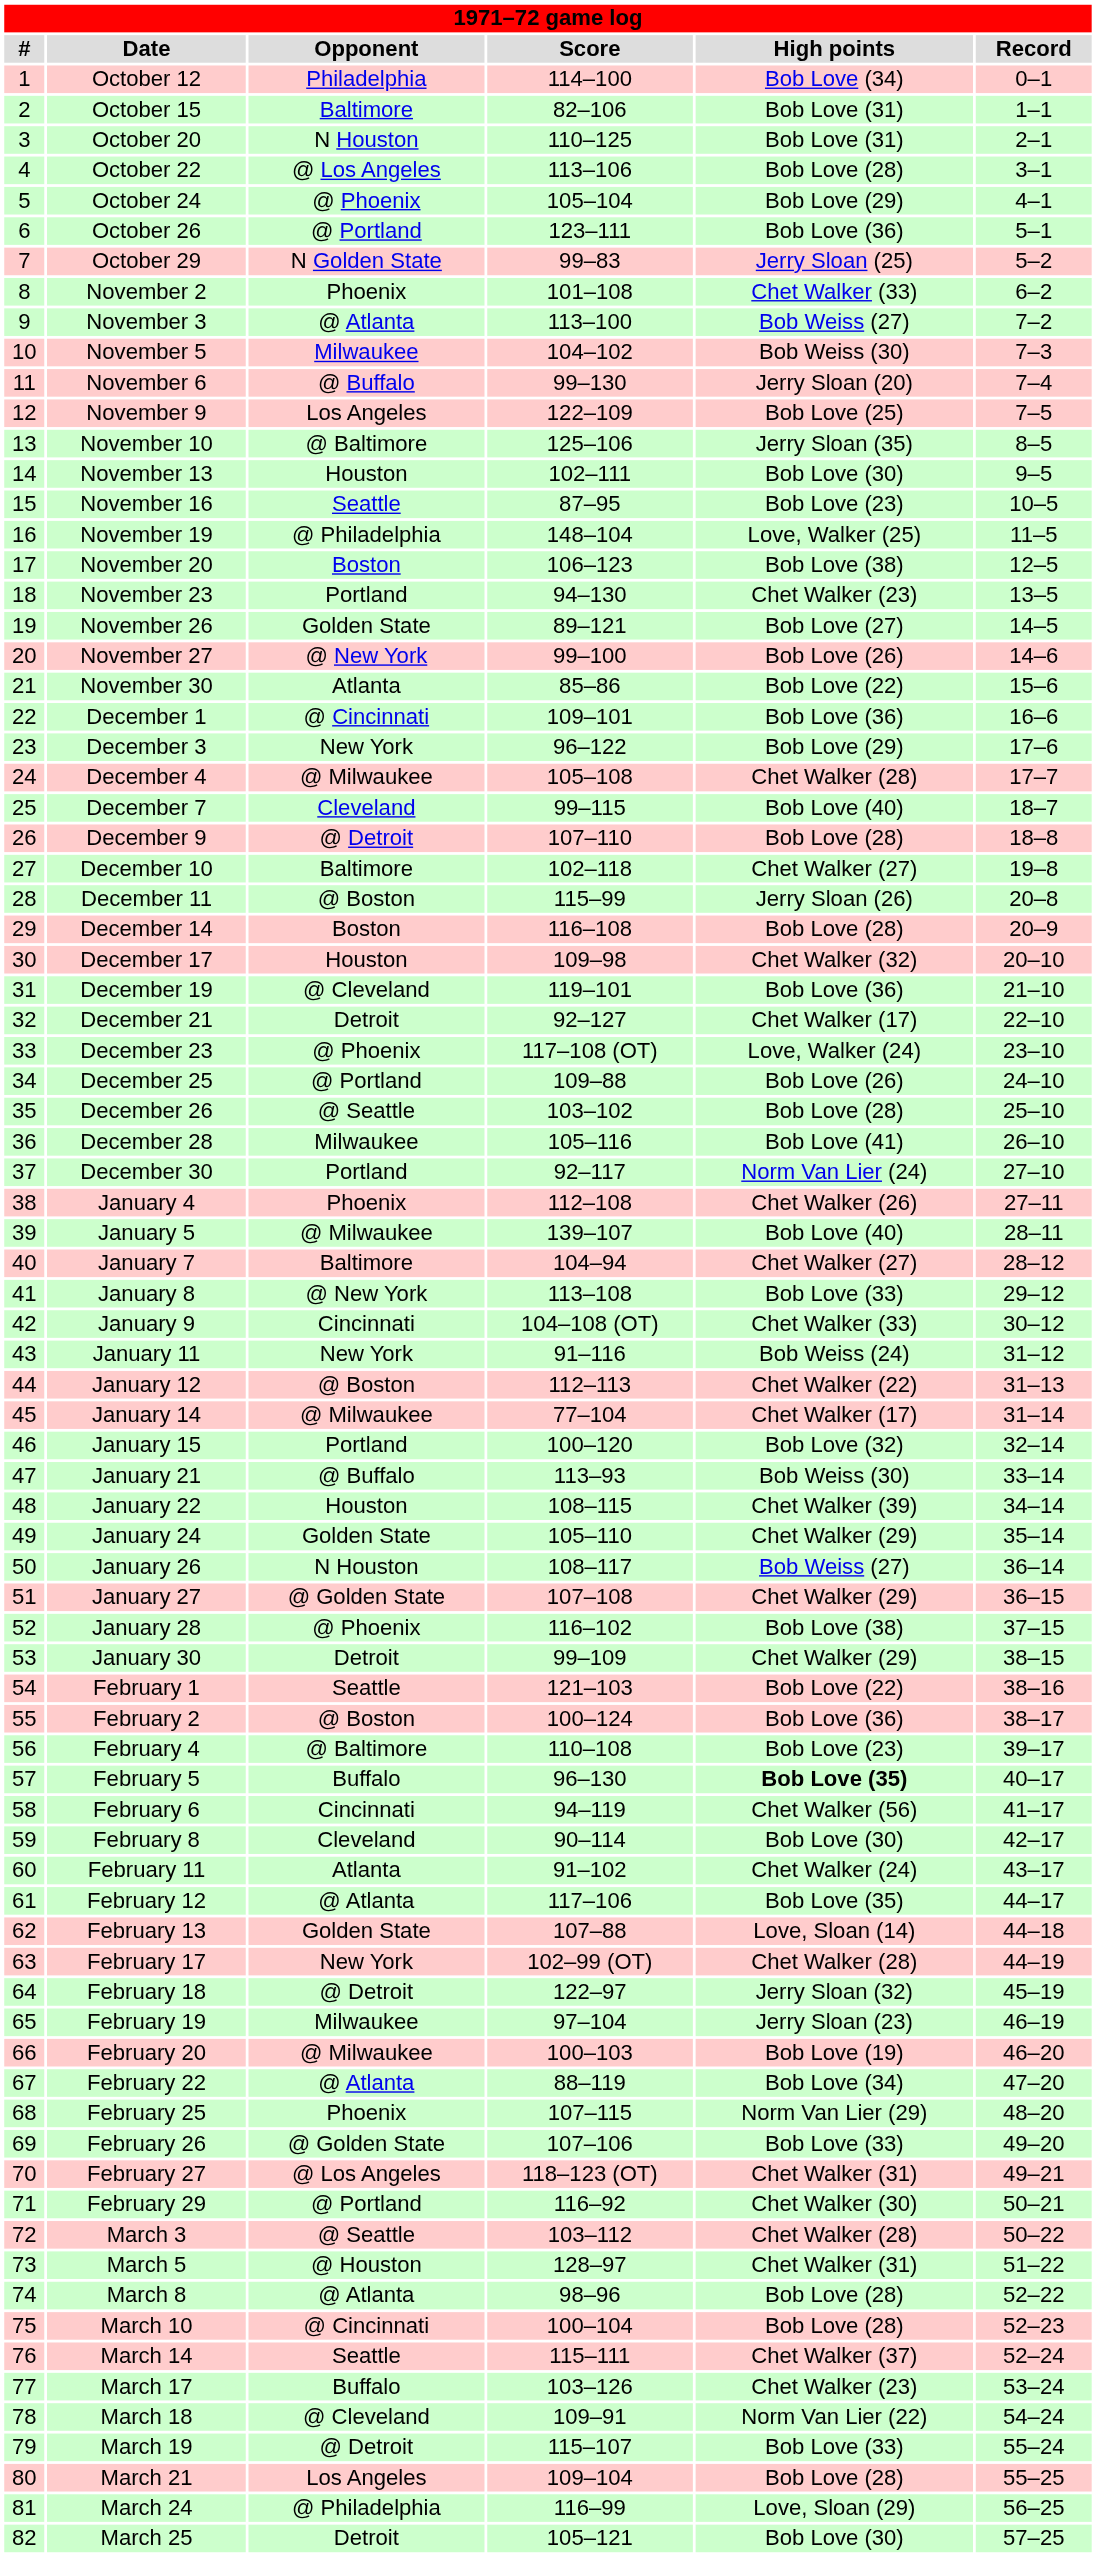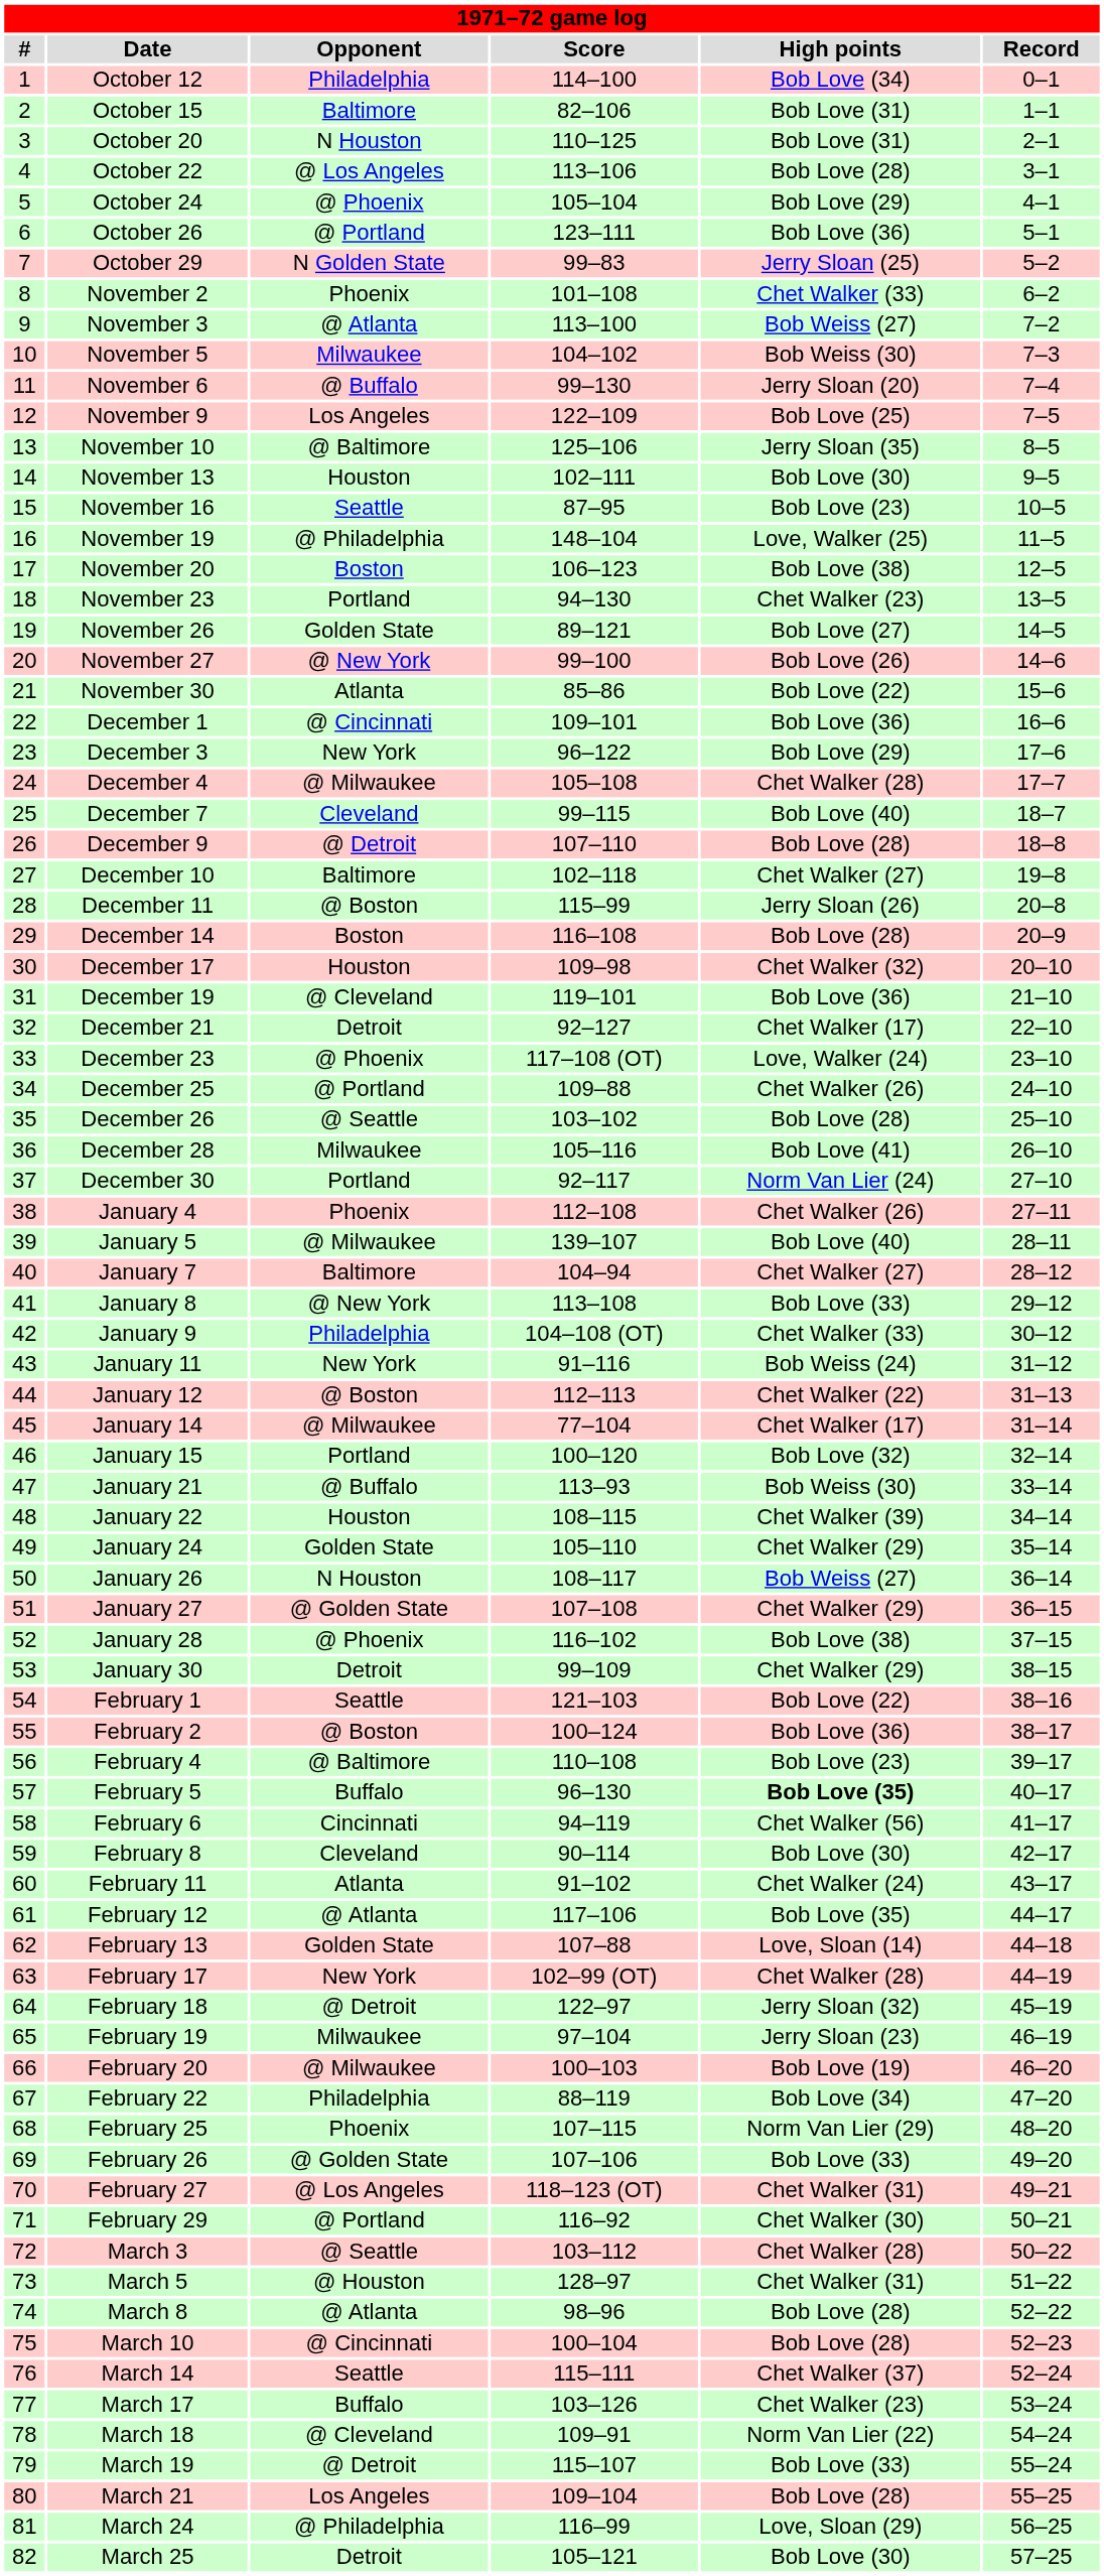December 25 | High points: Bob Love (26) -> Chet Walker (26)
January 9 | Opponent: Cincinnati -> Philadelphia
February 22 | Opponent: @ Atlanta -> Philadelphia
